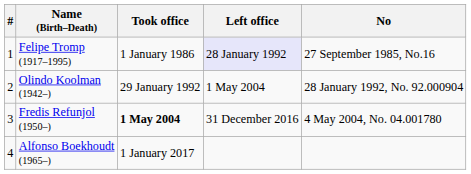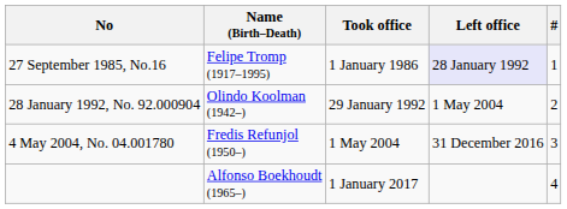columns swapped: # <-> No
Fredis Refunjol (1950–) | Took office: bold -> normal
